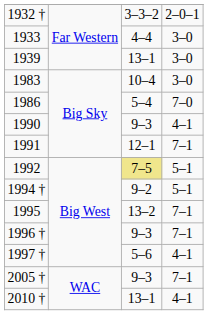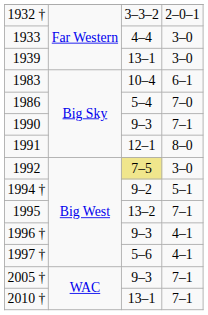1983 | column 4: 3–0 -> 6–1
1990 | column 4: 4–1 -> 7–1
1991 | column 4: 7–1 -> 8–0
1992 | column 4: 5–1 -> 3–0
1996 † | column 4: 7–1 -> 4–1
2010 † | column 4: 4–1 -> 7–1
